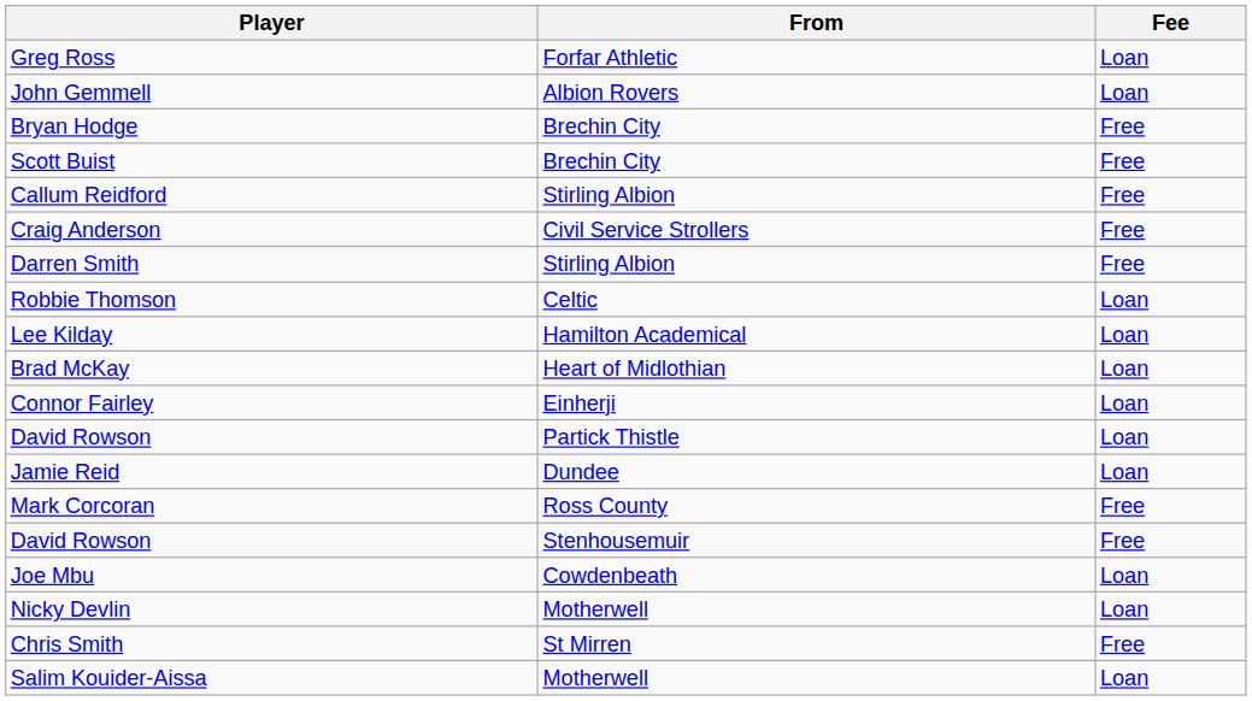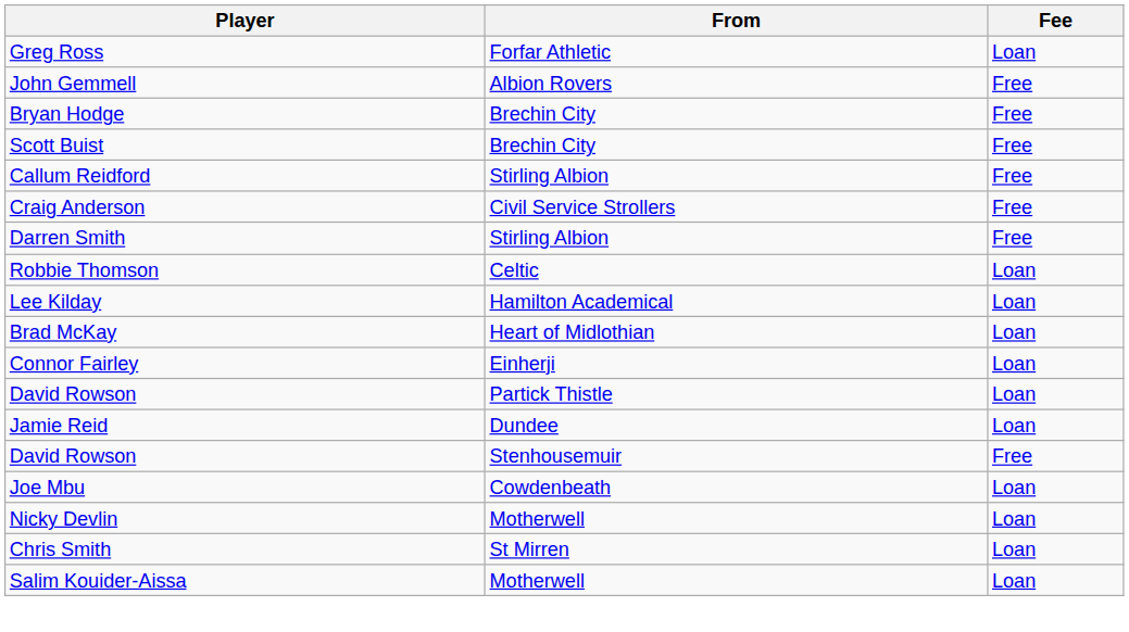John Gemmell | Fee: Loan -> Free
- row: Mark Corcoran | Ross County | Free
Chris Smith | Fee: Free -> Loan
